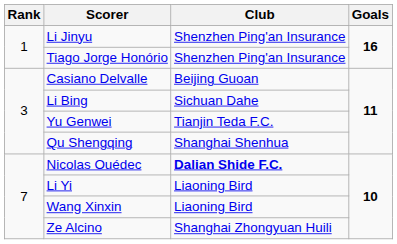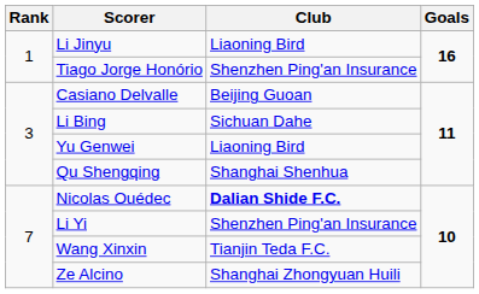Li Jinyu | Club: Shenzhen Ping'an Insurance -> Liaoning Bird
Yu Genwei | Club: Tianjin Teda F.C. -> Liaoning Bird
Li Yi | Club: Liaoning Bird -> Shenzhen Ping'an Insurance
Wang Xinxin | Club: Liaoning Bird -> Tianjin Teda F.C.
